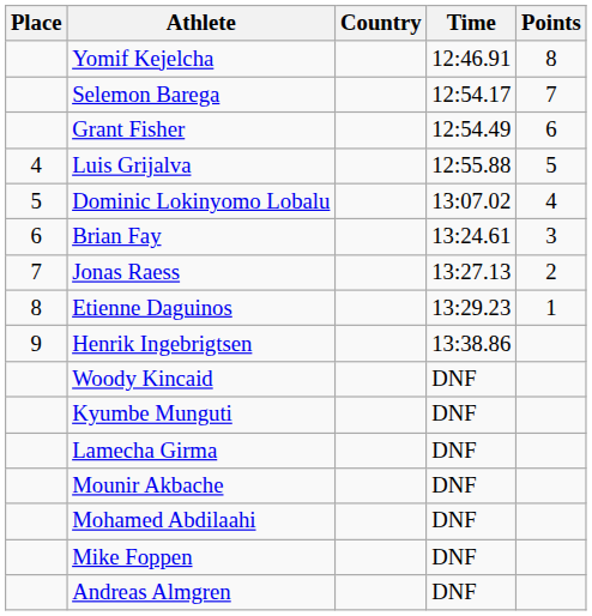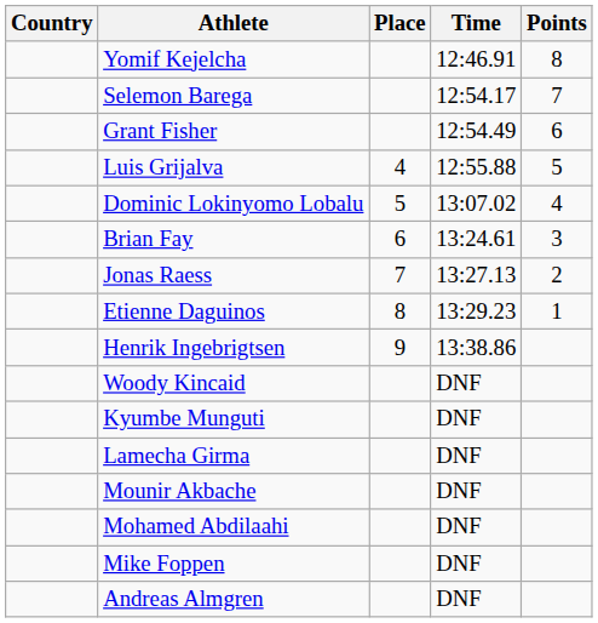columns swapped: Place <-> Country
